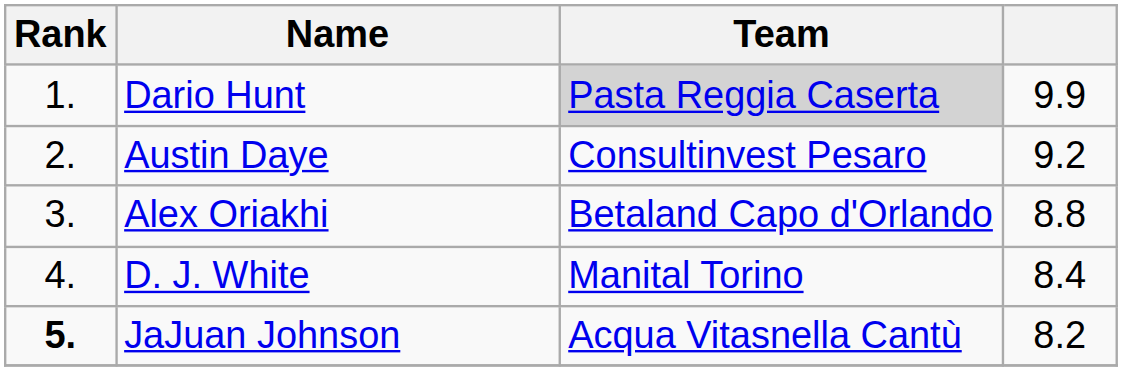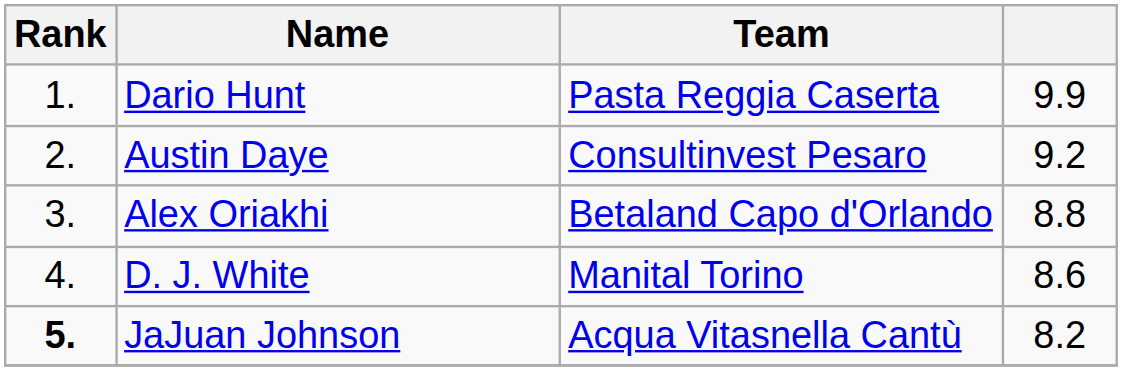Dario Hunt | Team: lightgrey background -> no background
D. J. White | column 4: 8.4 -> 8.6
